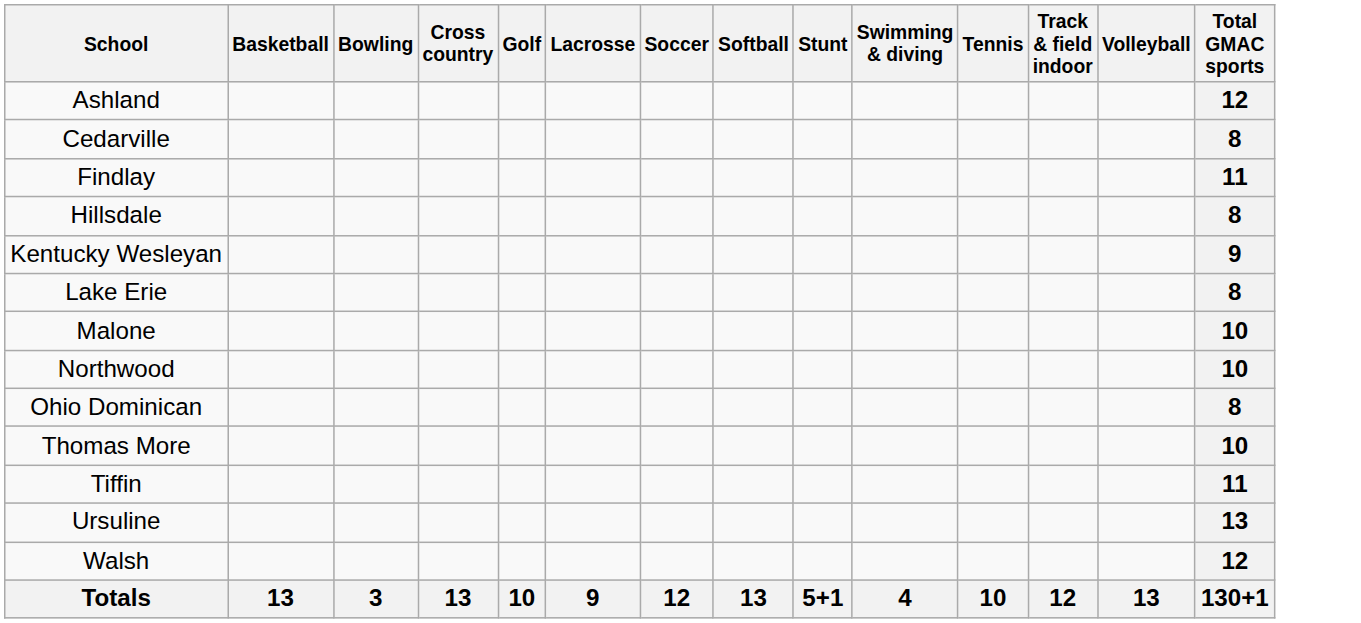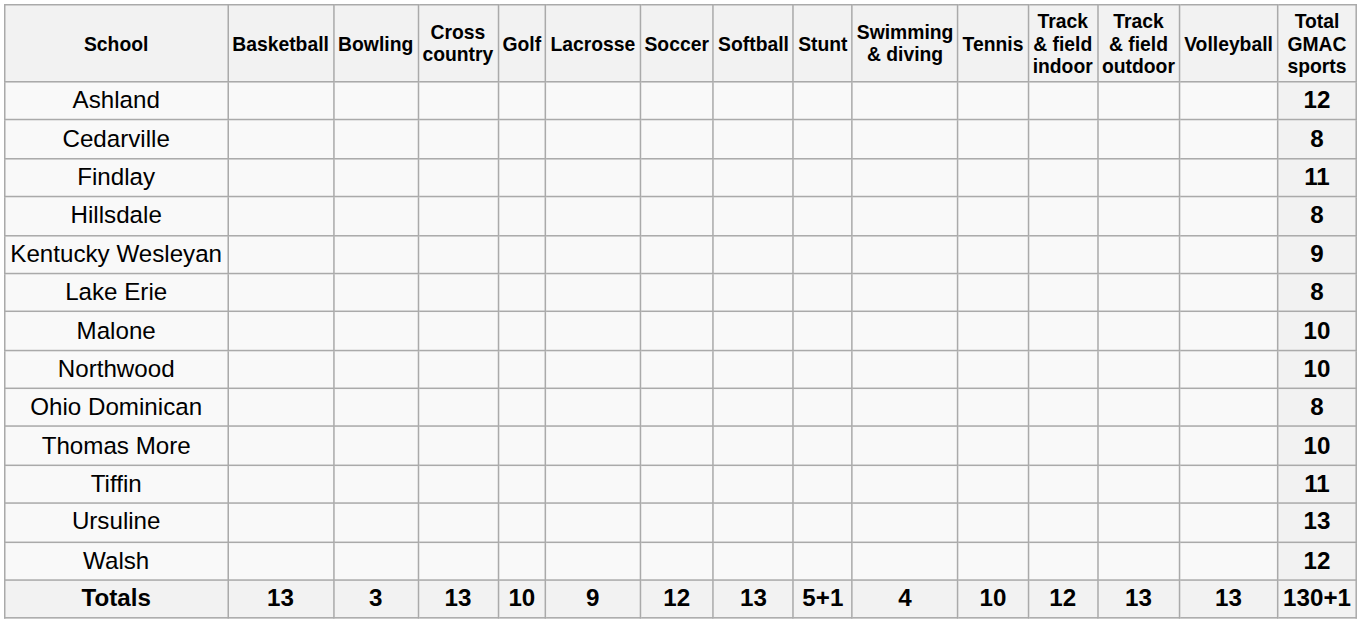+ column: Track & field outdoor | 13
